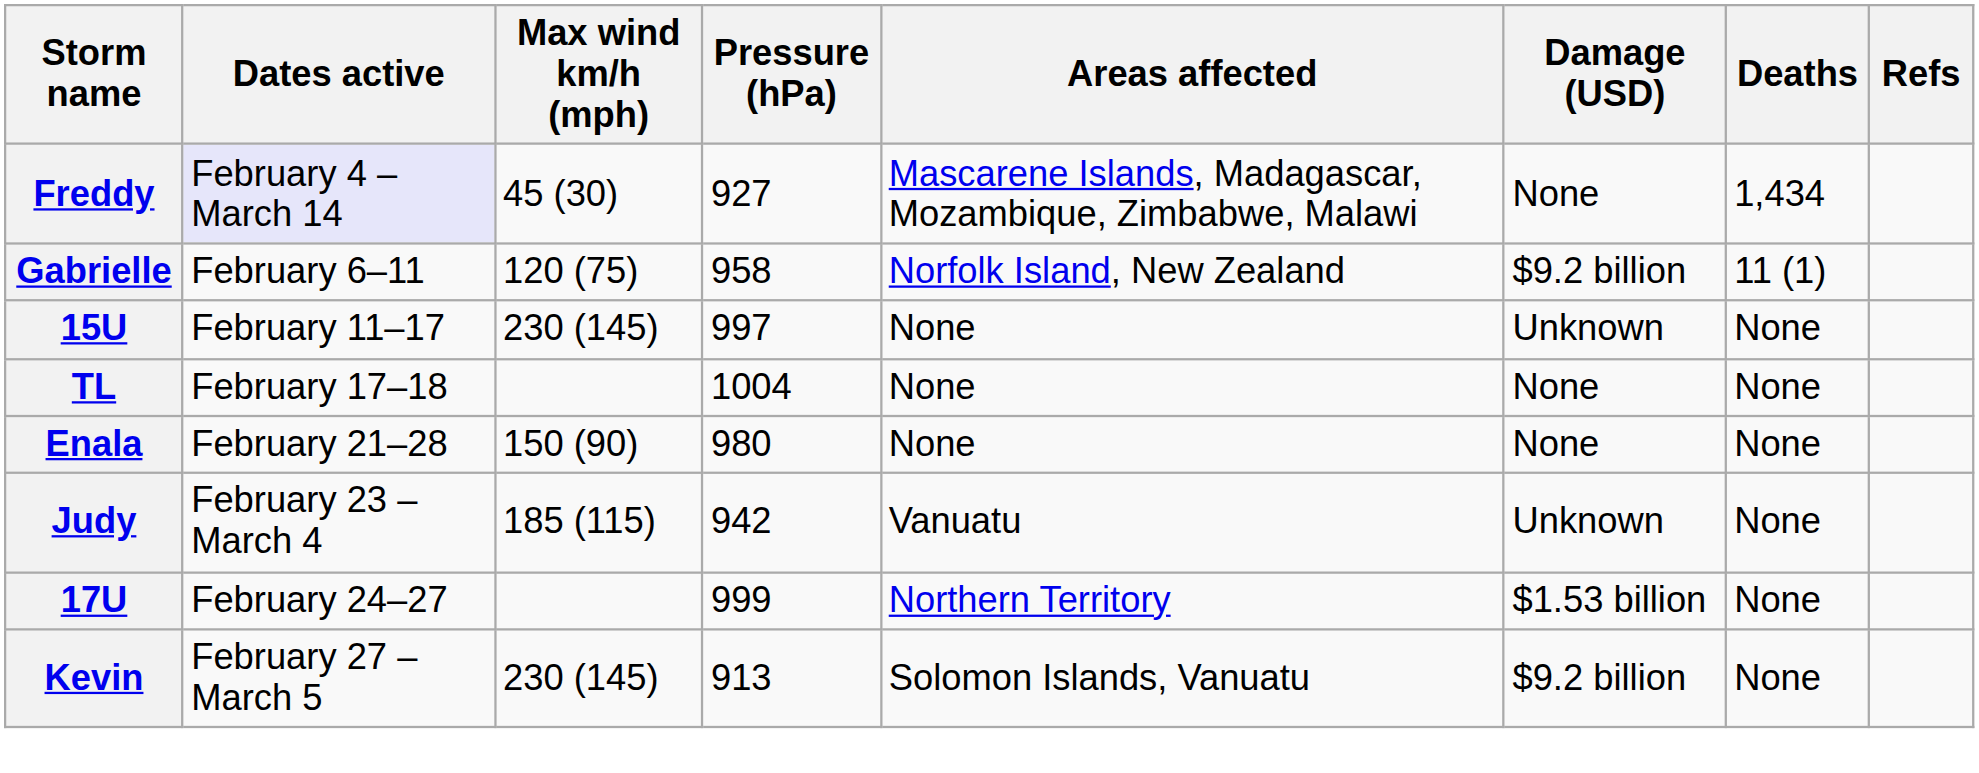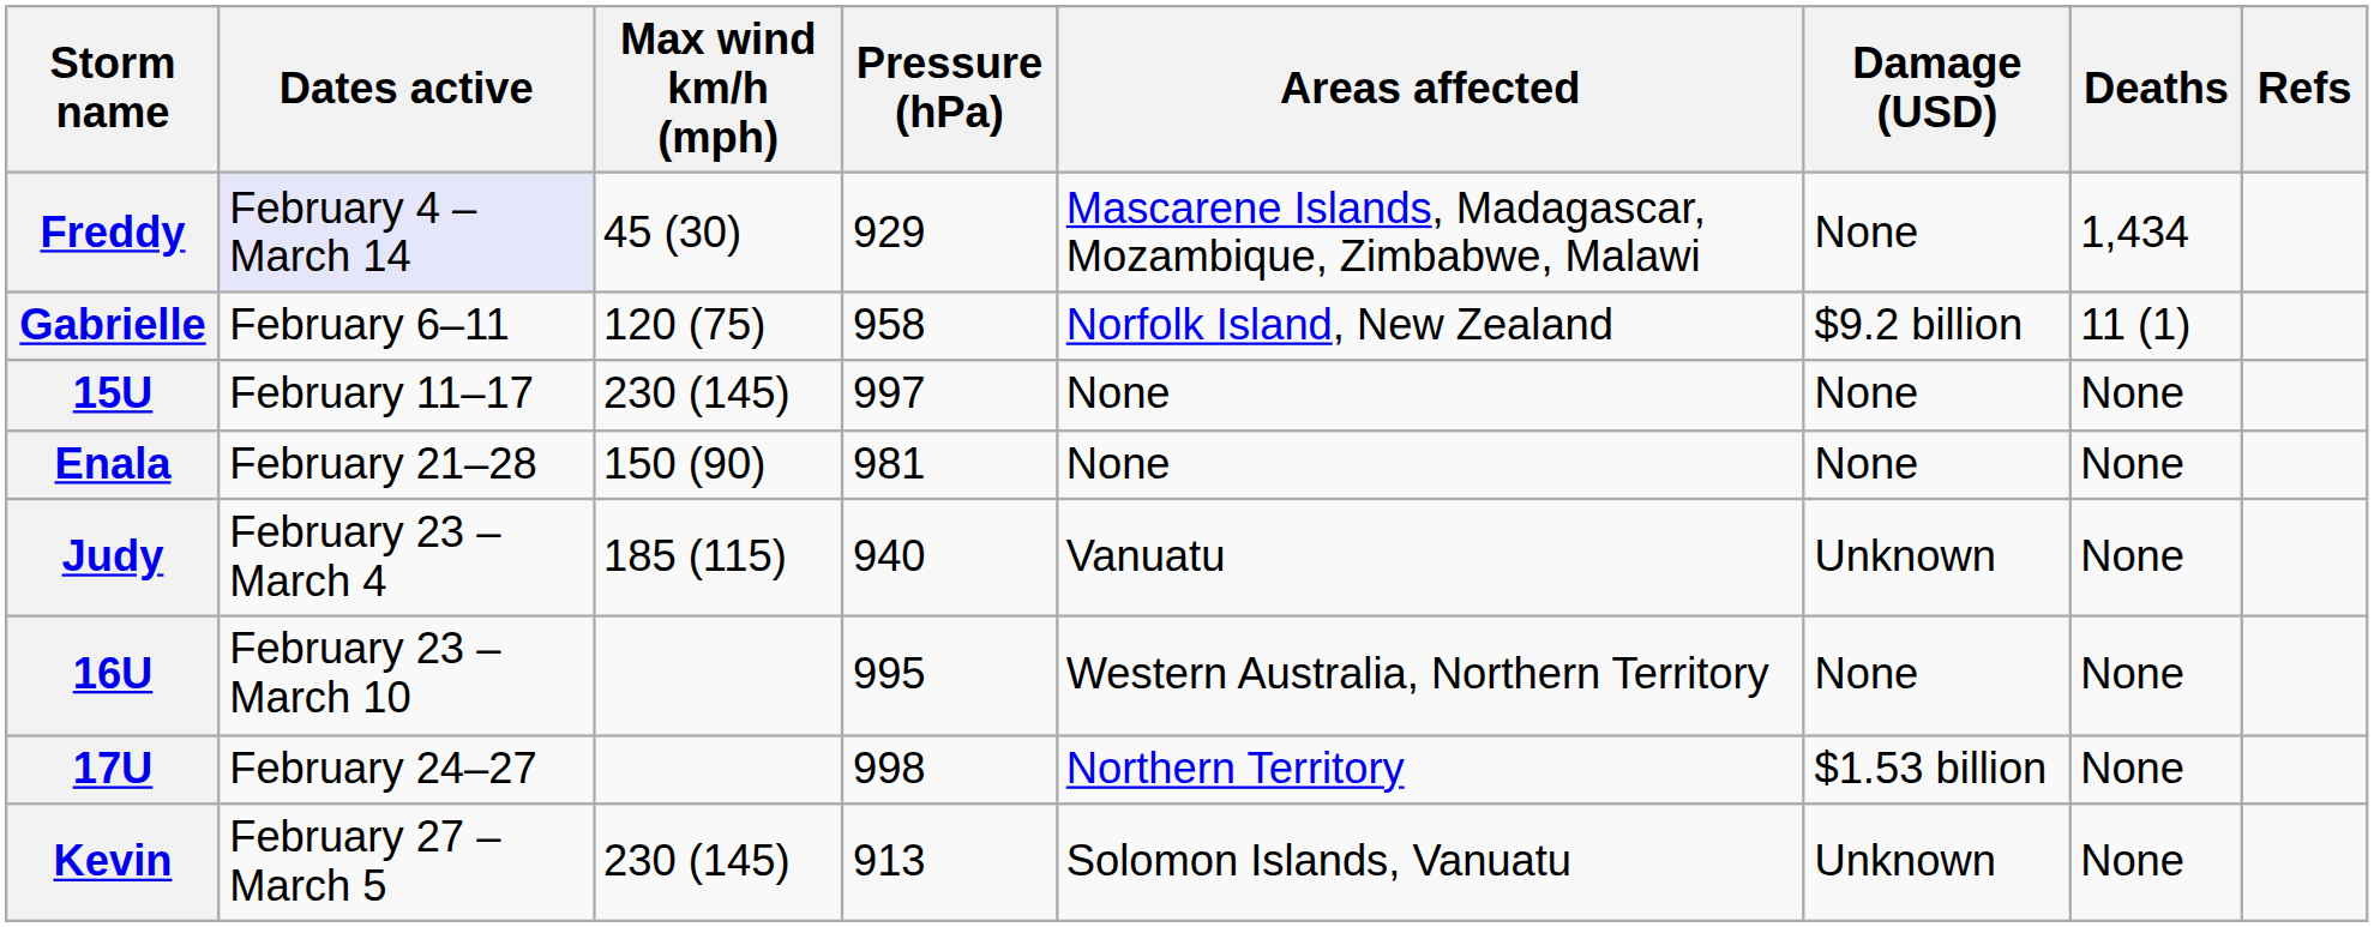Freddy | Pressure (hPa): 927 -> 929
15U | Damage (USD): Unknown -> None
- row: TL | February 17–18 | 1004 | None | None | None
Enala | Pressure (hPa): 980 -> 981
Judy | Pressure (hPa): 942 -> 940
+ row: 16U | February 23 – March 10 | 995 | Western Australia, Northern Territory | None | None
17U | Pressure (hPa): 999 -> 998
Kevin | Damage (USD): $9.2 billion -> Unknown
